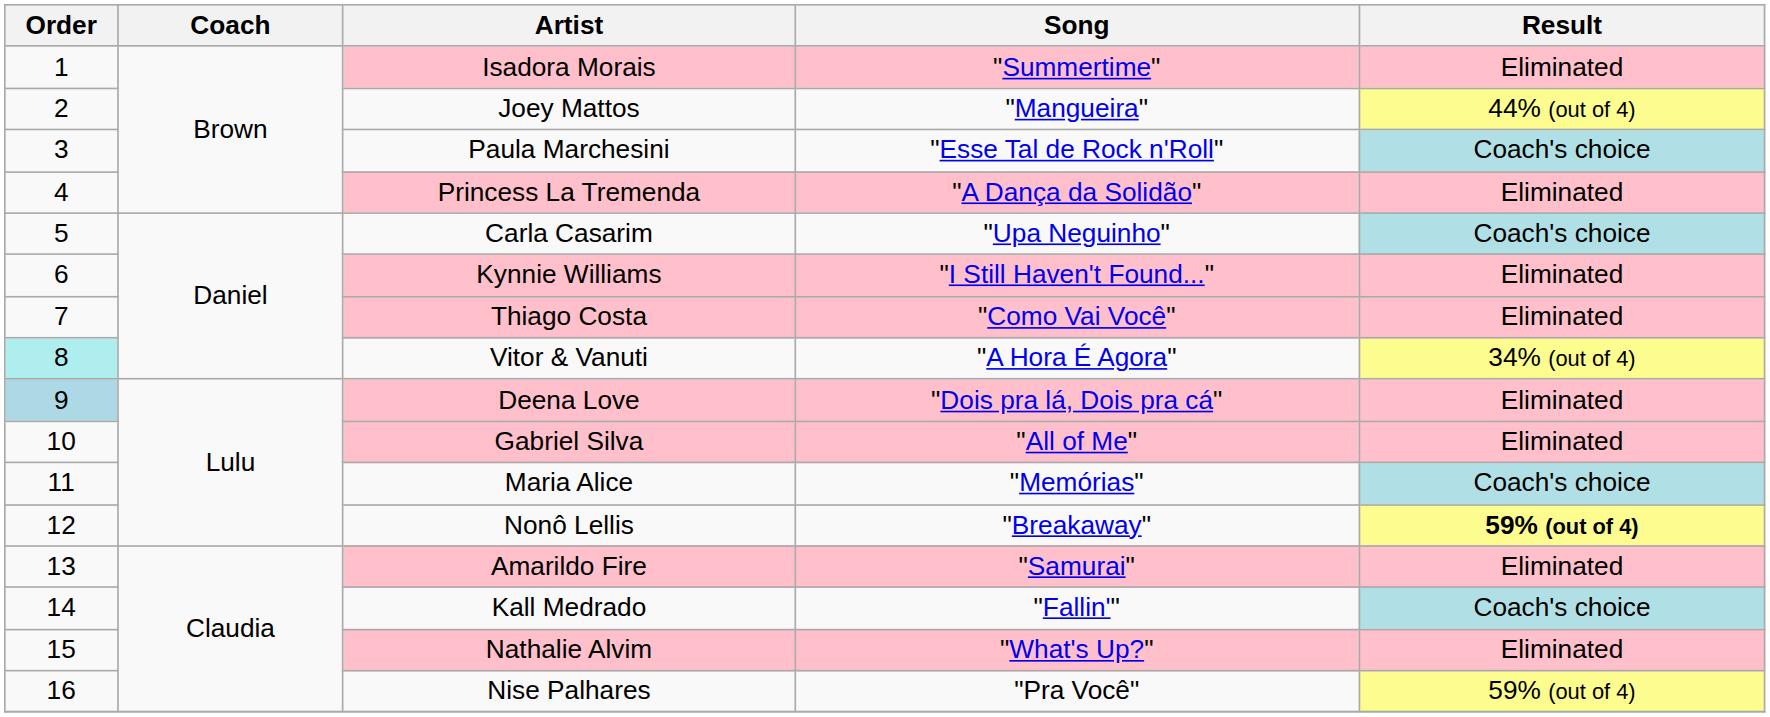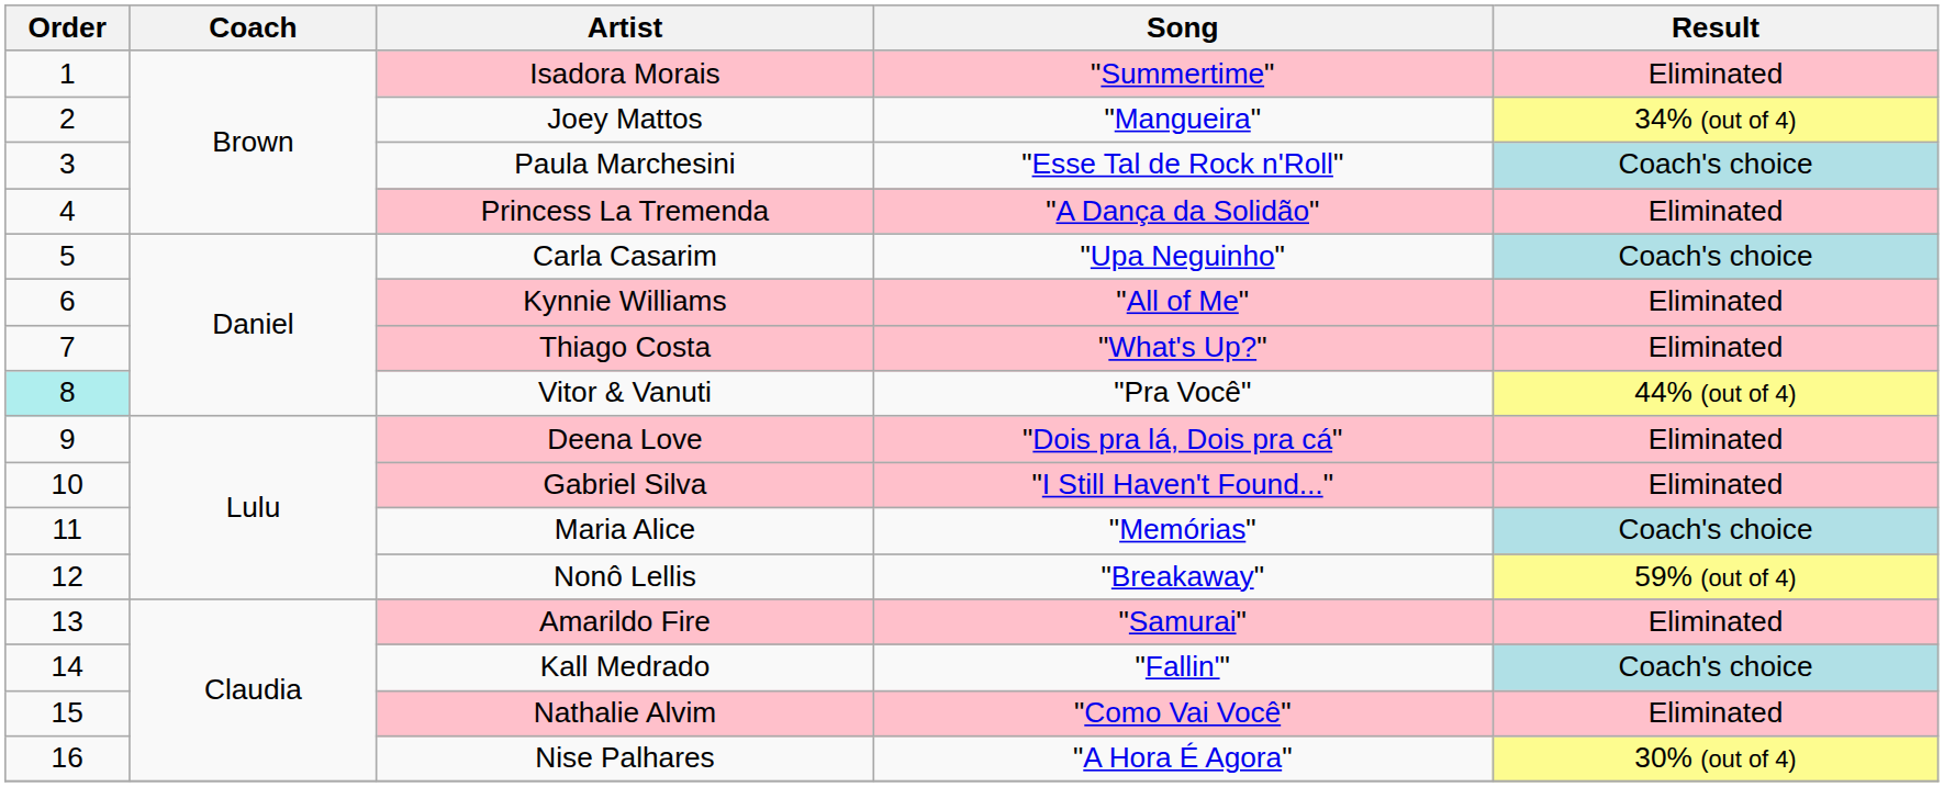Joey Mattos | Result: 44% (out of 4) -> 34% (out of 4)
Kynnie Williams | Song: "I Still Haven't Found..." -> "All of Me"
Thiago Costa | Song: "Como Vai Você" -> "What's Up?"
Vitor & Vanuti | Song: "A Hora É Agora" -> "Pra Você"
Vitor & Vanuti | Result: 34% (out of 4) -> 44% (out of 4)
Deena Love | Order: lightblue background -> no background
Gabriel Silva | Song: "All of Me" -> "I Still Haven't Found..."
Nonô Lellis | Result: bold -> normal
Nathalie Alvim | Song: "What's Up?" -> "Como Vai Você"
Nise Palhares | Song: "Pra Você" -> "A Hora É Agora"
Nise Palhares | Result: 59% (out of 4) -> 30% (out of 4)
